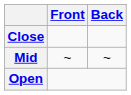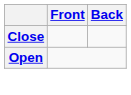- row: Mid | ~ | ~
